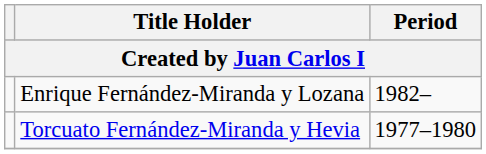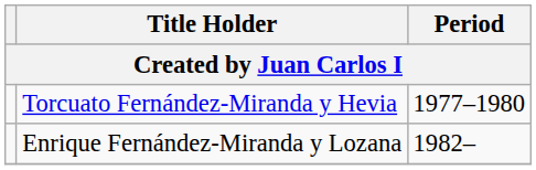rows swapped: Torcuato Fernández-Miranda y Hevia <-> Enrique Fernández-Miranda y Lozana
